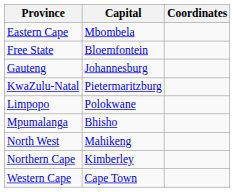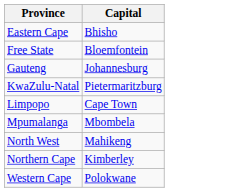- column: Coordinates
Eastern Cape | Capital: Mbombela -> Bhisho
Limpopo | Capital: Polokwane -> Cape Town
Mpumalanga | Capital: Bhisho -> Mbombela
Western Cape | Capital: Cape Town -> Polokwane
